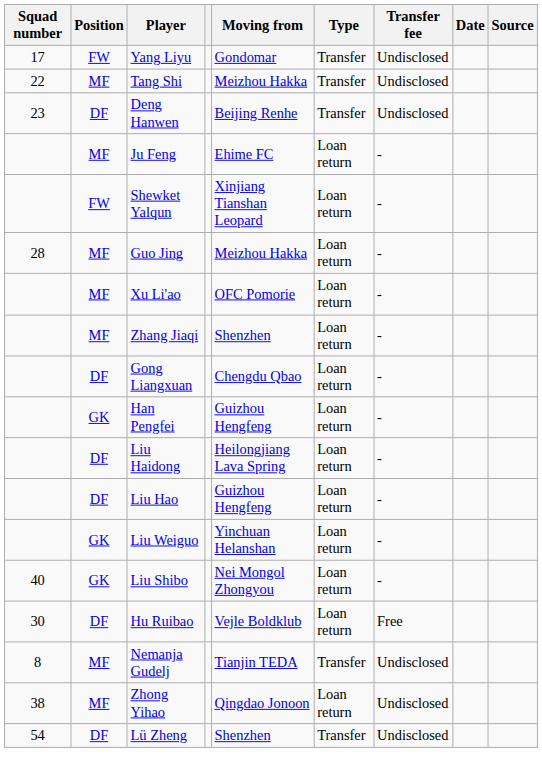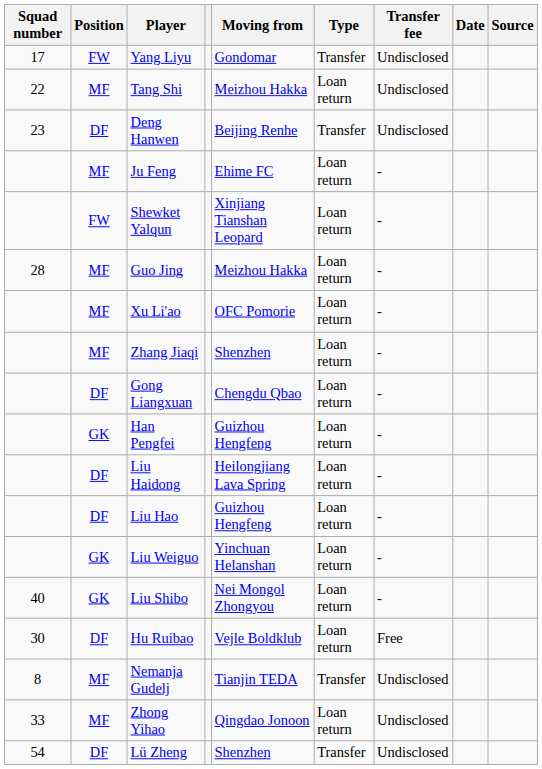Tang Shi | Type: Transfer -> Loan return
Zhong Yihao | Squad number: 38 -> 33
